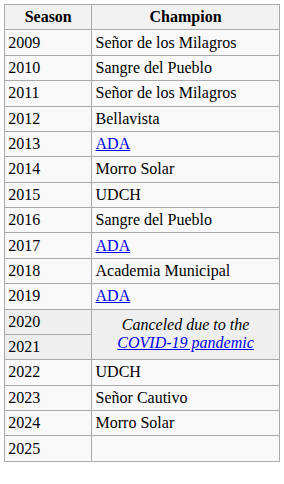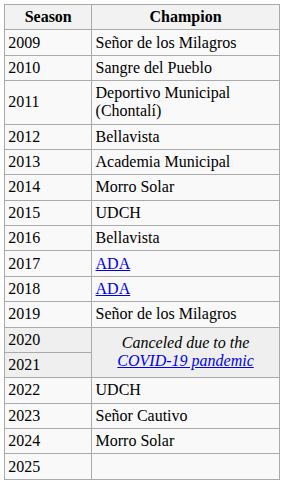2011 | Champion: Señor de los Milagros -> Deportivo Municipal (Chontalí)
2013 | Champion: ADA -> Academia Municipal
2016 | Champion: Sangre del Pueblo -> Bellavista
2018 | Champion: Academia Municipal -> ADA
2019 | Champion: ADA -> Señor de los Milagros
